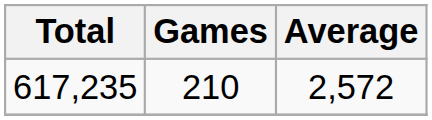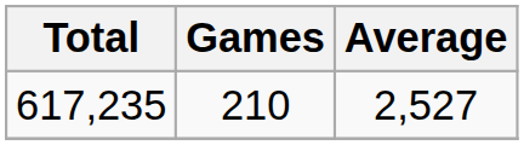617,235 | Average: 2,572 -> 2,527
